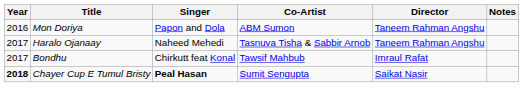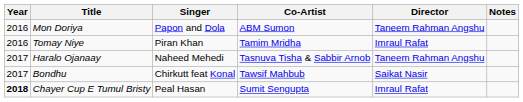+ row: 2016 | Tomay Niye | Piran Khan | Tamim Mridha | Imraul Rafat
Bondhu | Director: Imraul Rafat -> Saikat Nasir
Chayer Cup E Tumul Bristy | Singer: bold -> normal
Chayer Cup E Tumul Bristy | Director: Saikat Nasir -> Imraul Rafat
